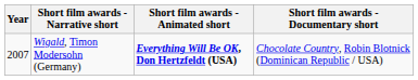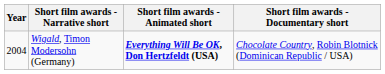Wigald, Timon Modersohn (Germany) | Year: 2007 -> 2004
